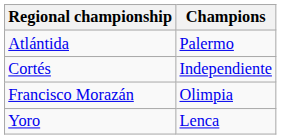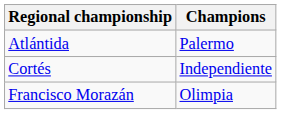- row: Yoro | Lenca
